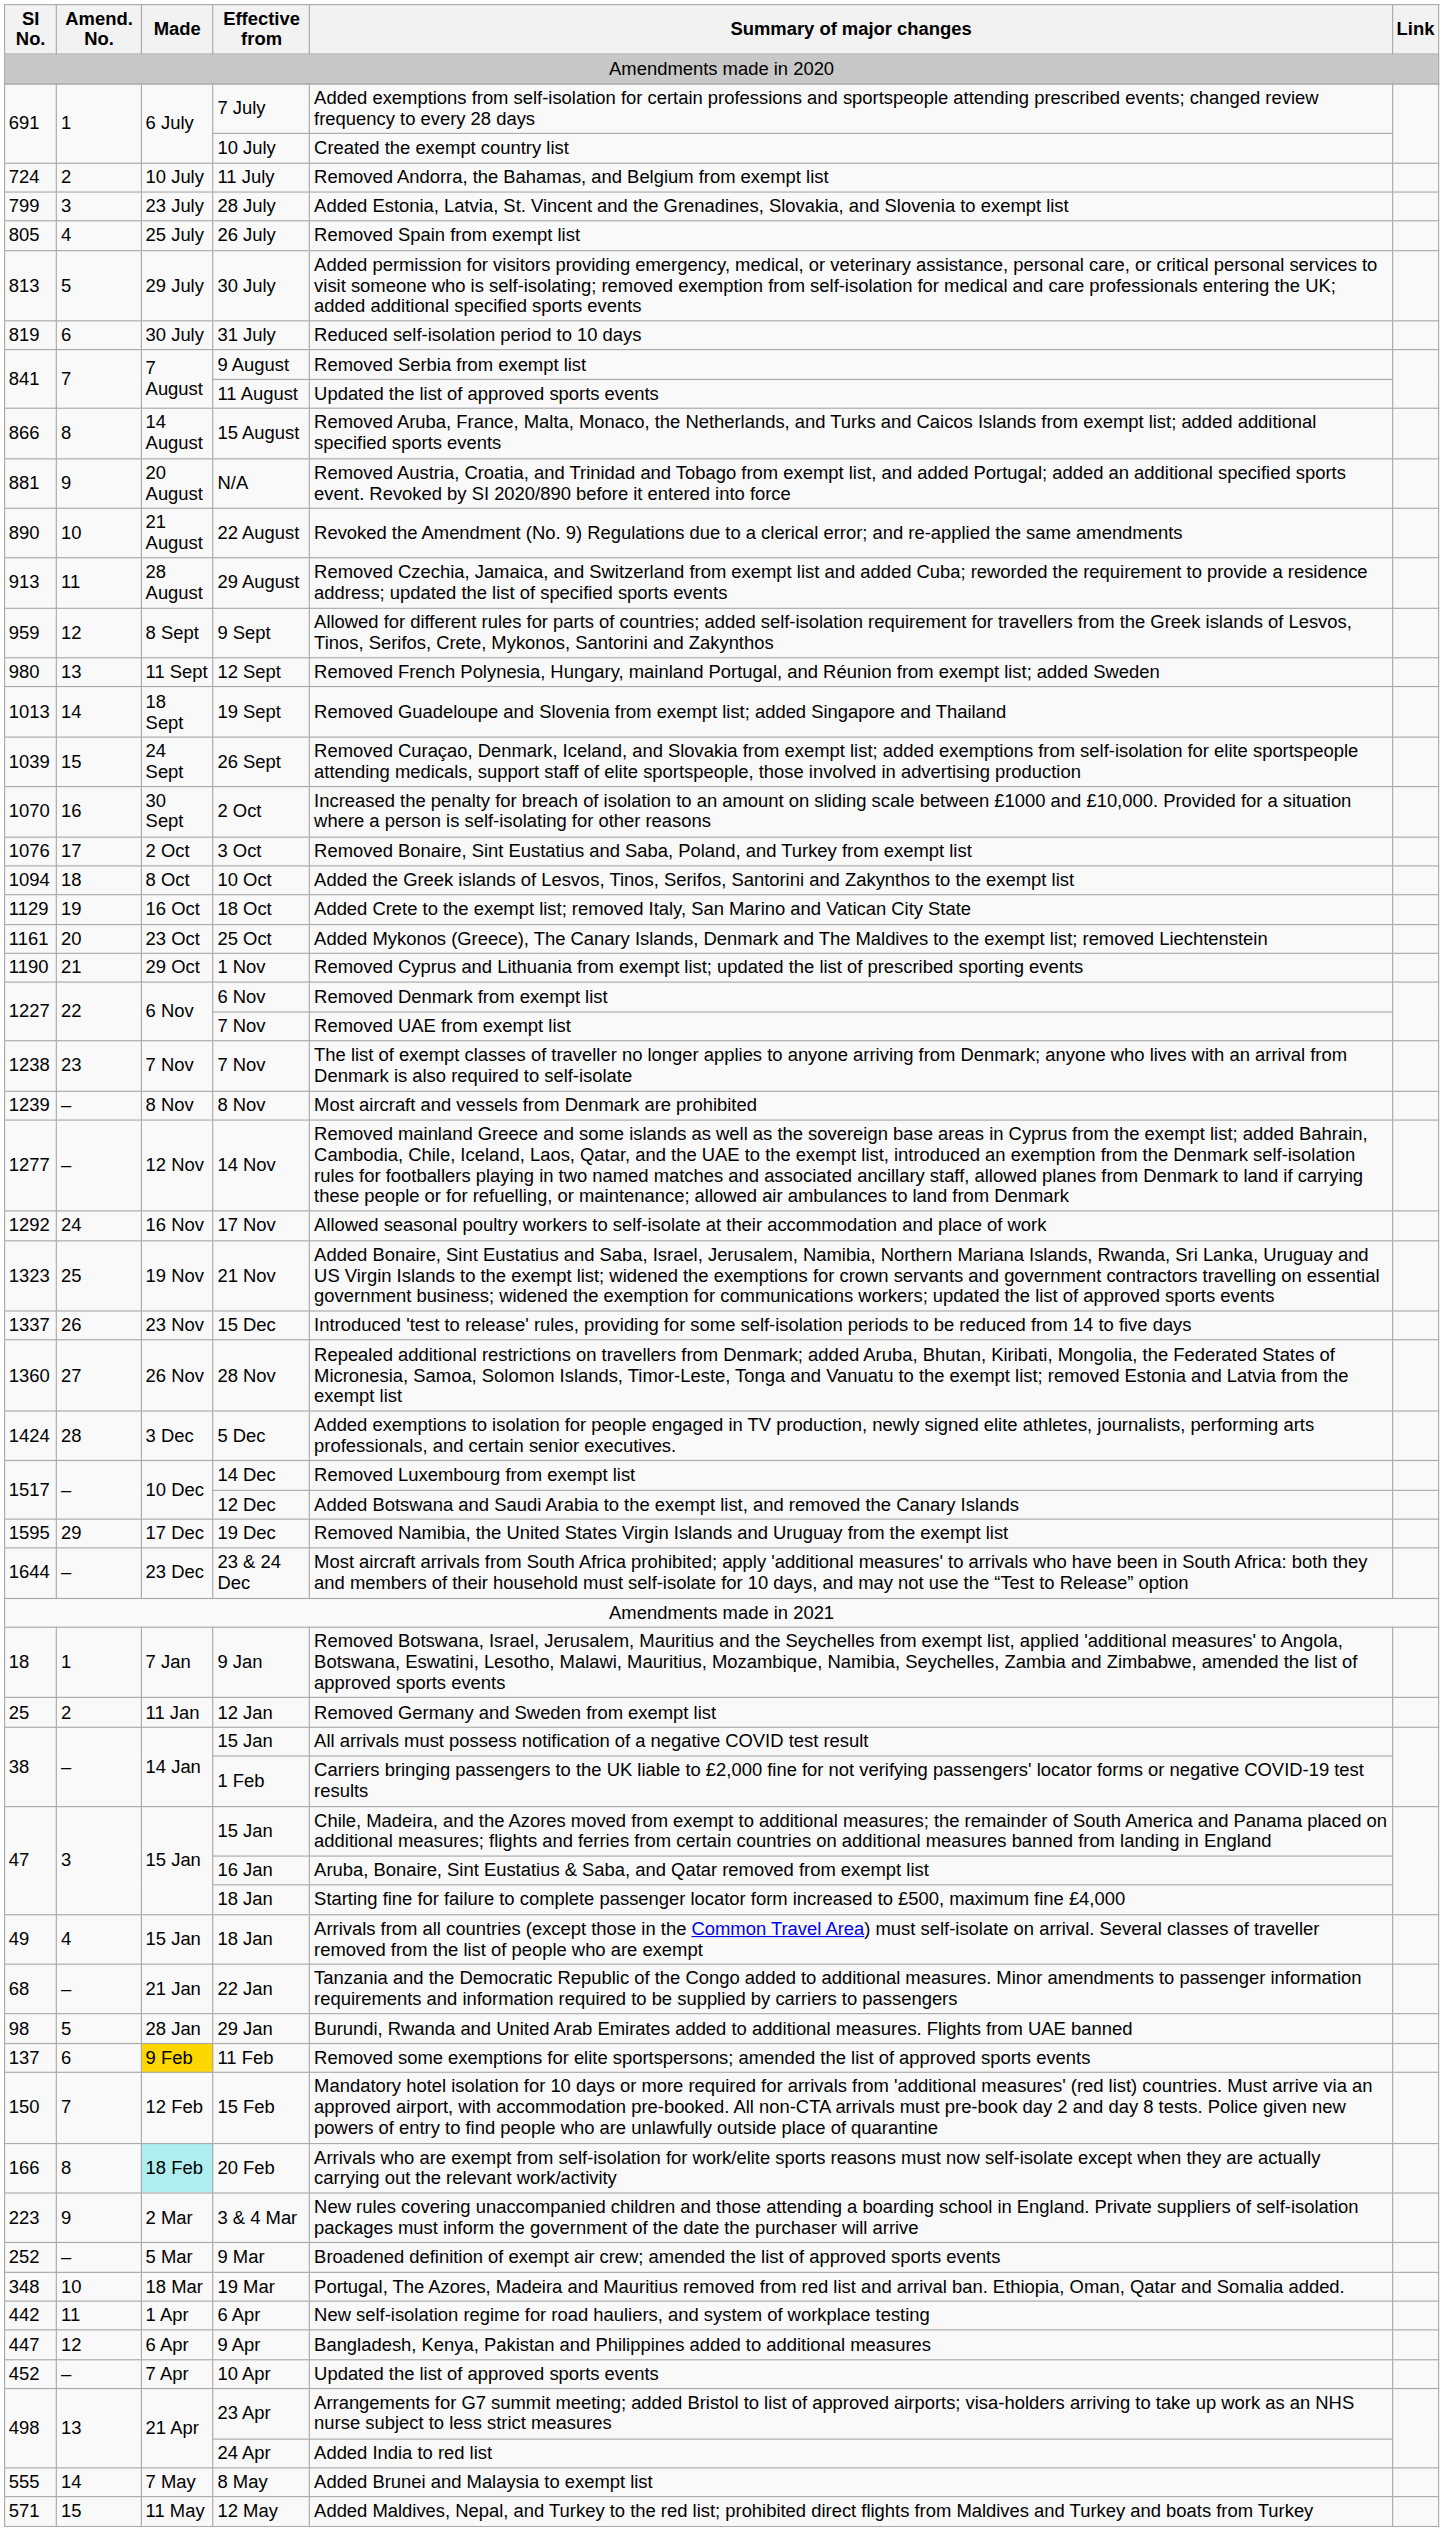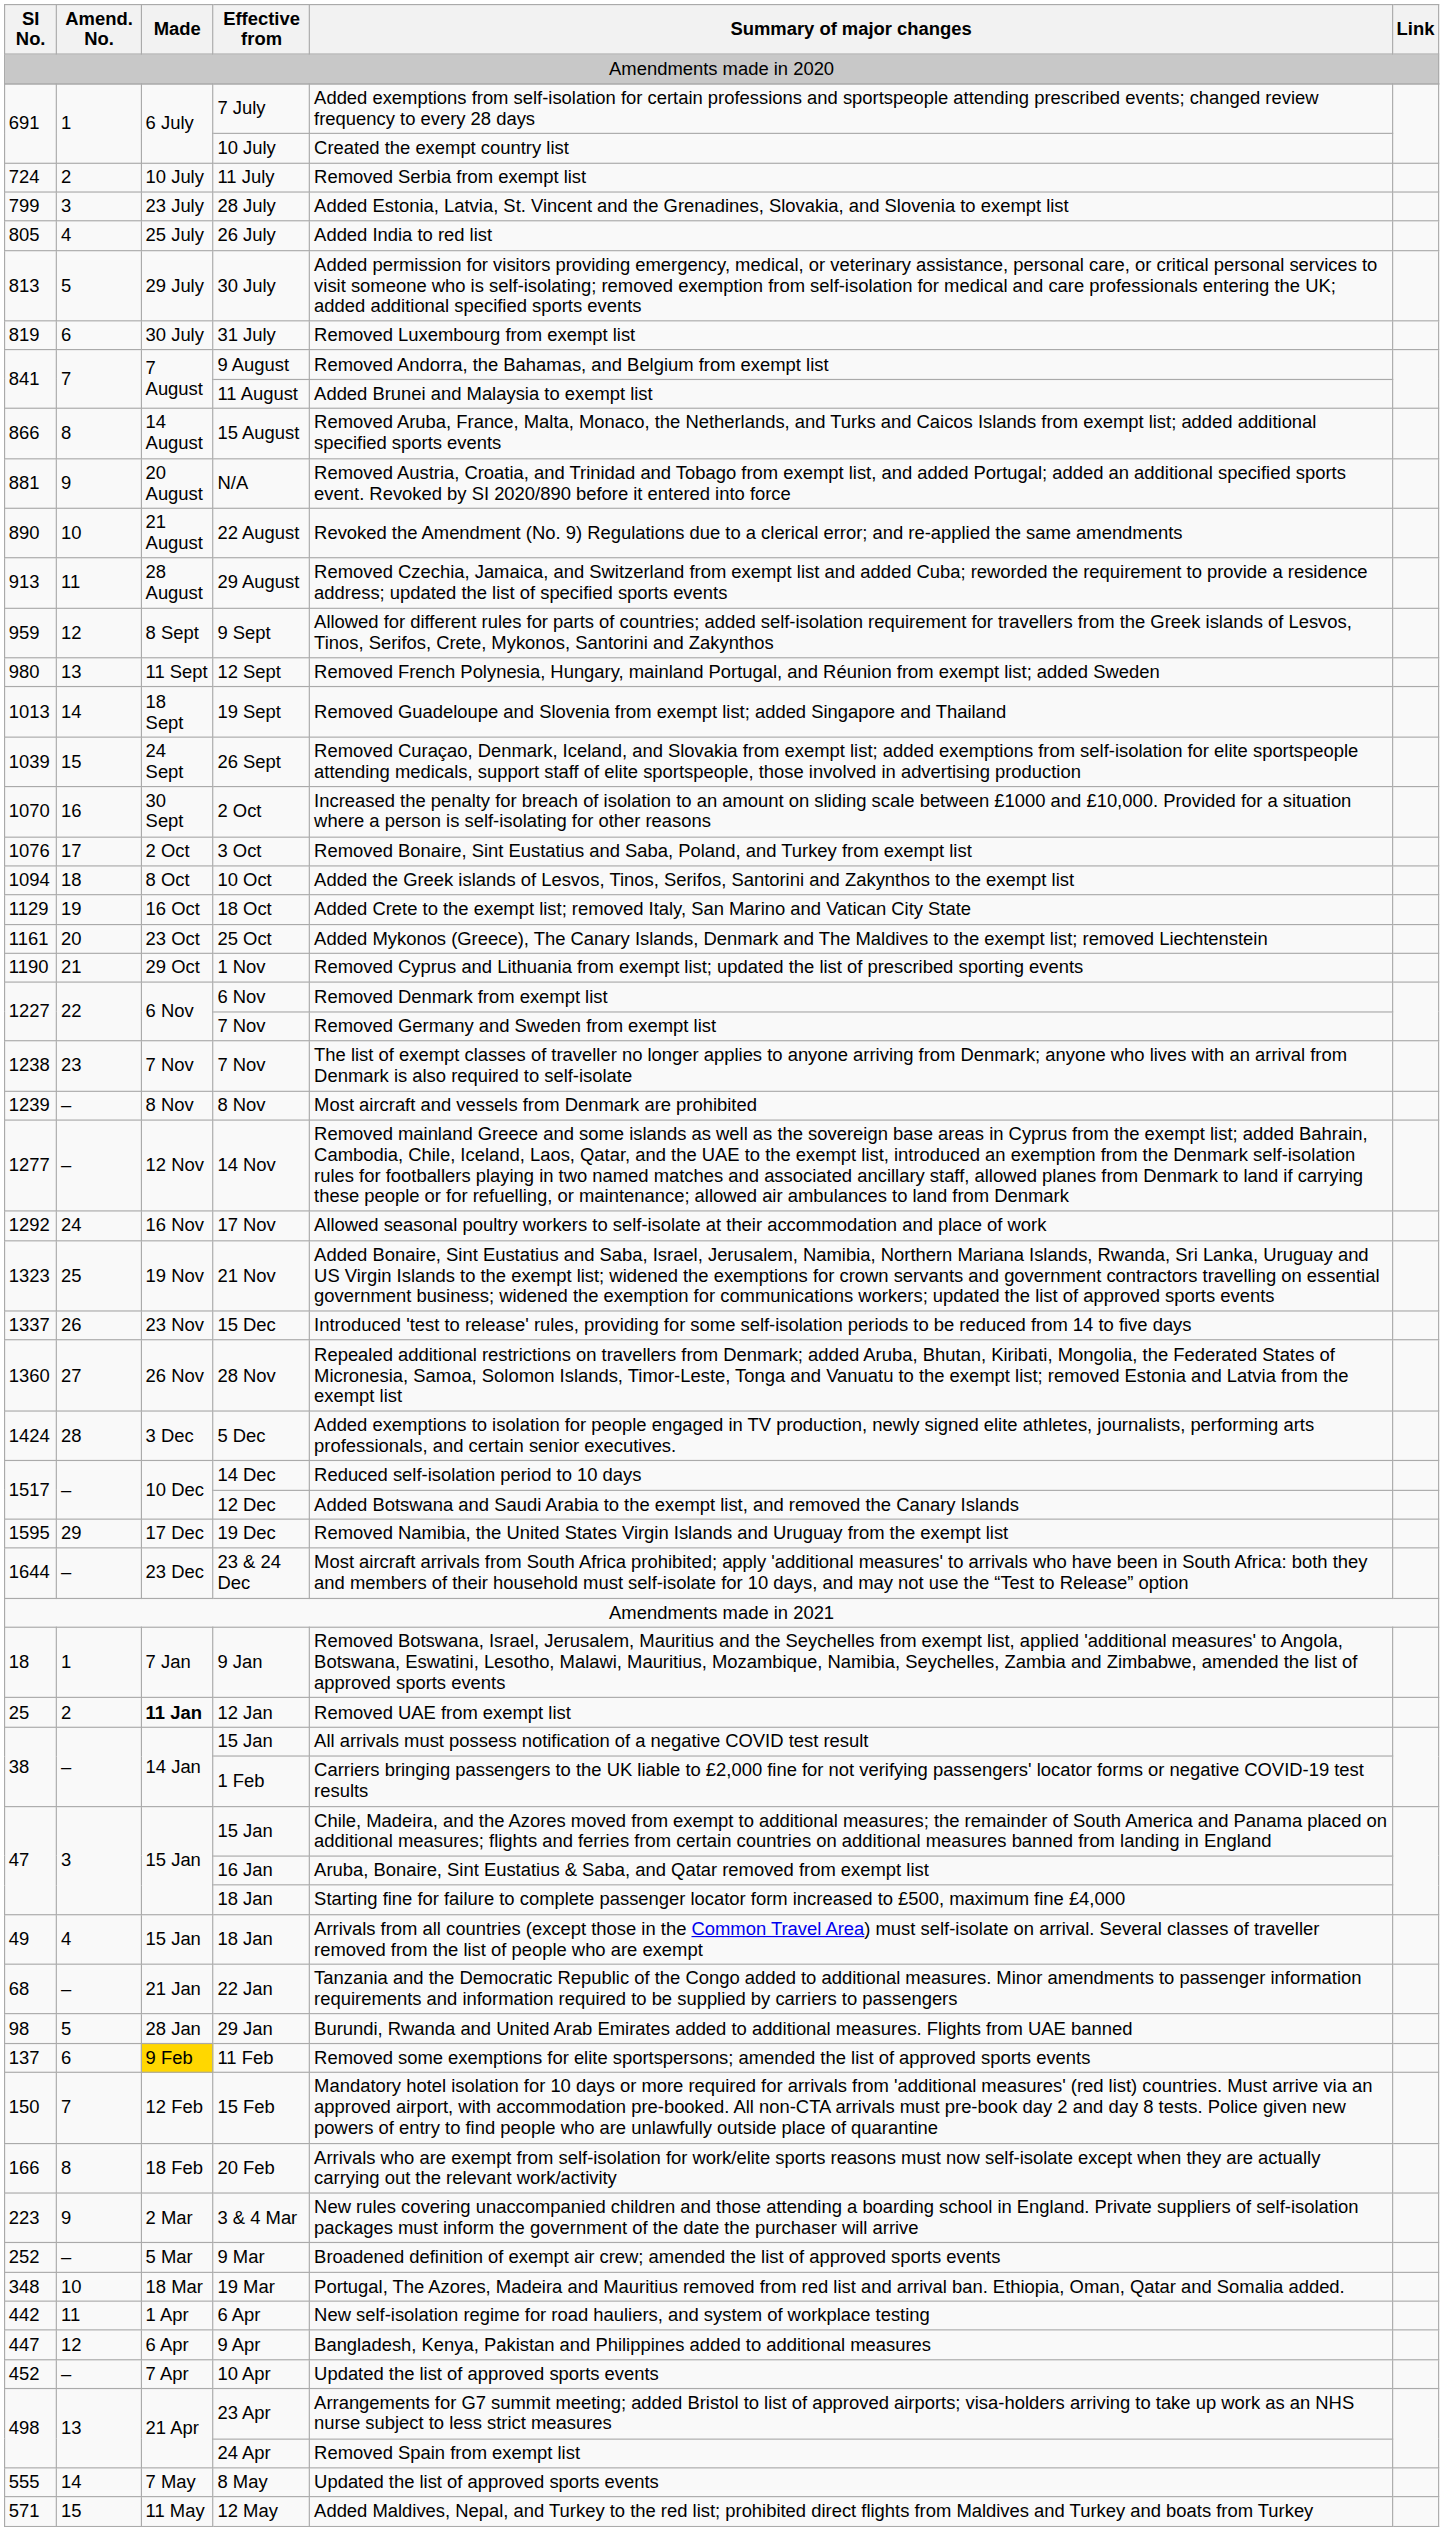11 July | Summary of major changes: Removed Andorra, the Bahamas, and Belgium from exempt list -> Removed Serbia from exempt list
26 July | Summary of major changes: Removed Spain from exempt list -> Added India to red list
31 July | Summary of major changes: Reduced self-isolation period to 10 days -> Removed Luxembourg from exempt list
9 August | Summary of major changes: Removed Serbia from exempt list -> Removed Andorra, the Bahamas, and Belgium from exempt list
11 August | Summary of major changes: Updated the list of approved sports events -> Added Brunei and Malaysia to exempt list
1227 / 7 Nov | Summary of major changes: Removed UAE from exempt list -> Removed Germany and Sweden from exempt list
14 Dec | Summary of major changes: Removed Luxembourg from exempt list -> Reduced self-isolation period to 10 days
12 Jan | Made: normal -> bold
12 Jan | Summary of major changes: Removed Germany and Sweden from exempt list -> Removed UAE from exempt list
20 Feb | Made: paleturquoise background -> no background
24 Apr | Summary of major changes: Added India to red list -> Removed Spain from exempt list
8 May | Summary of major changes: Added Brunei and Malaysia to exempt list -> Updated the list of approved sports events
